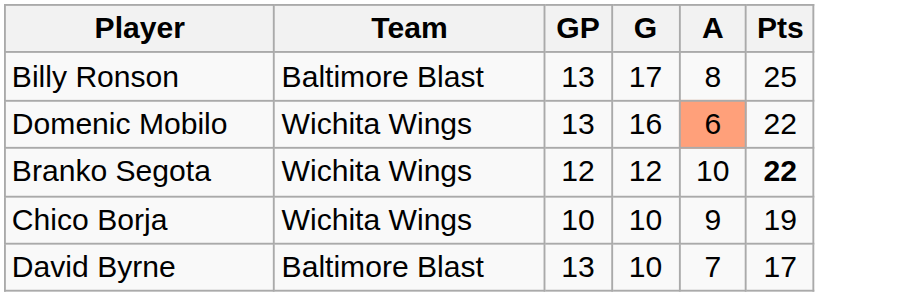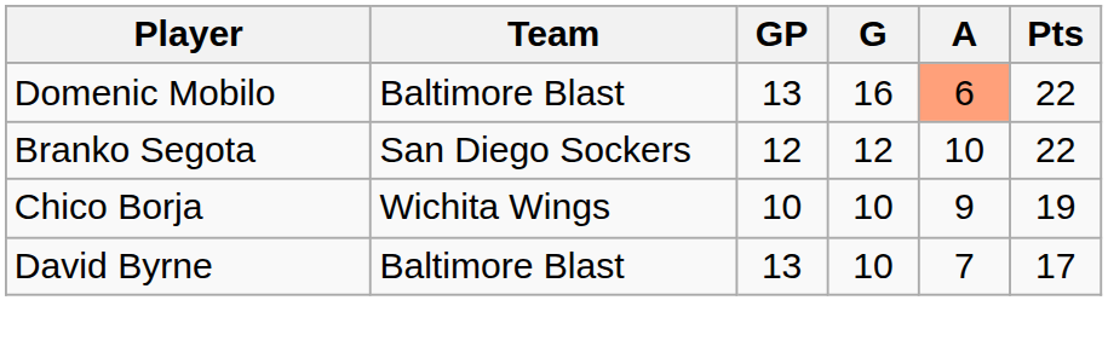- row: Billy Ronson | Baltimore Blast | 13 | 17 | 8 | 25
Domenic Mobilo | Team: Wichita Wings -> Baltimore Blast
Branko Segota | Team: Wichita Wings -> San Diego Sockers
Branko Segota | Pts: bold -> normal
